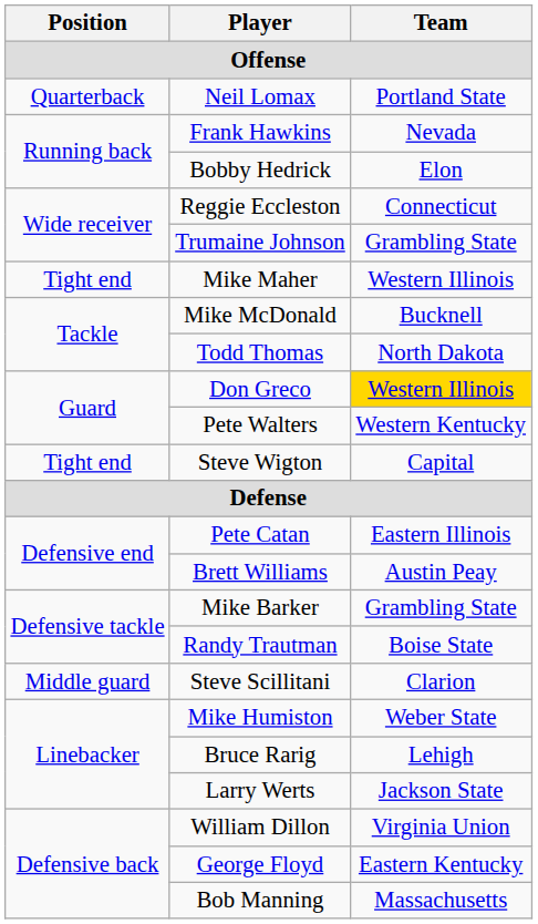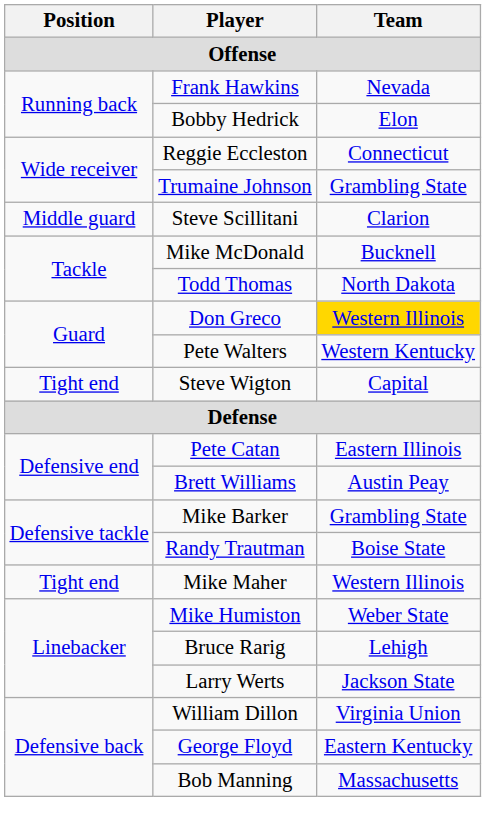- row: Quarterback | Neil Lomax | Portland State
rows swapped: Mike Maher <-> Steve Scillitani
